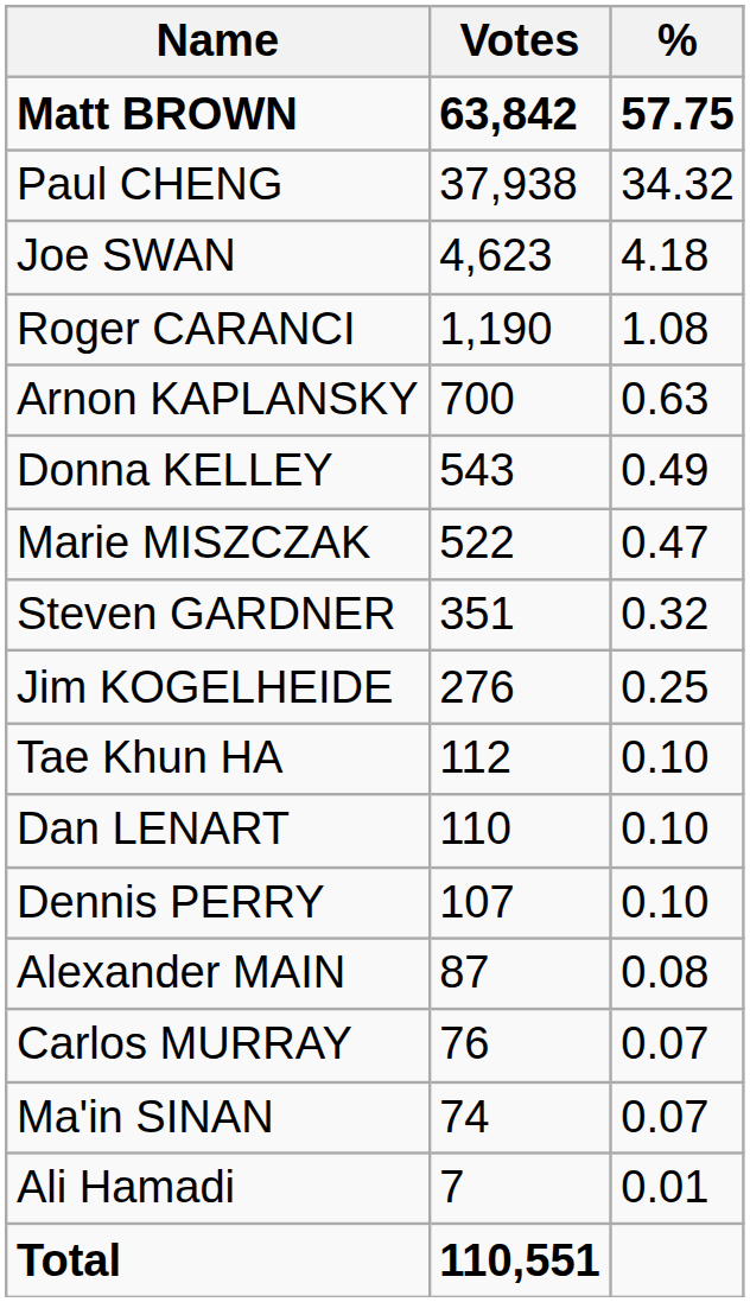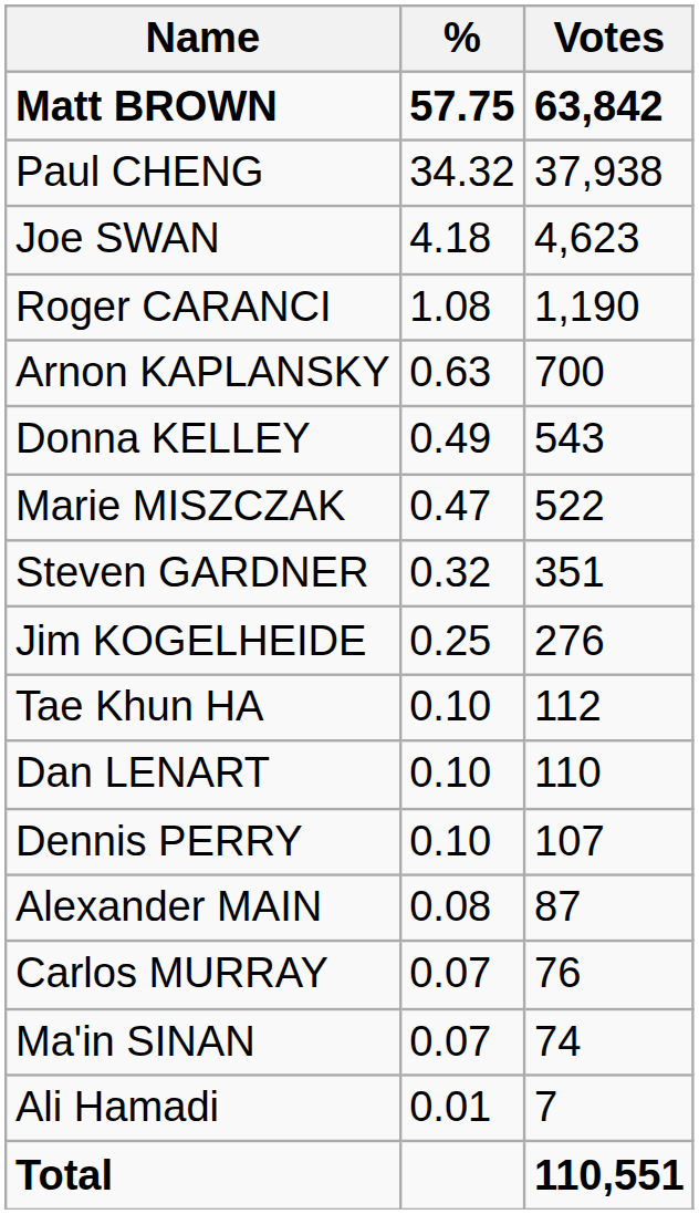columns swapped: Votes <-> %
